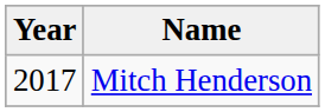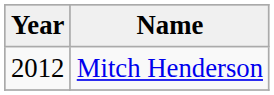Mitch Henderson | Year: 2017 -> 2012
